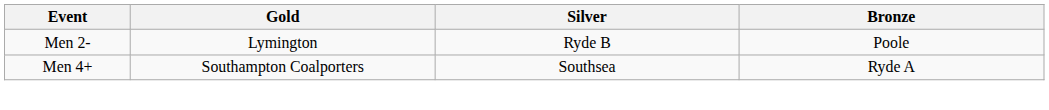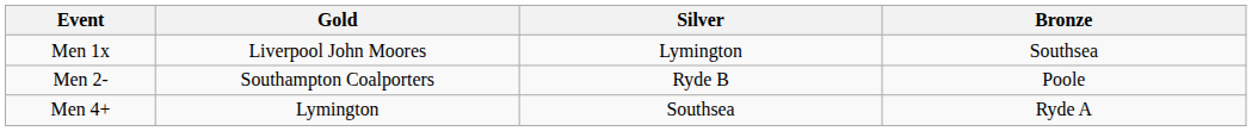+ row: Men 1x | Liverpool John Moores | Lymington | Southsea
Men 2- | Gold: Lymington -> Southampton Coalporters
Men 4+ | Gold: Southampton Coalporters -> Lymington
